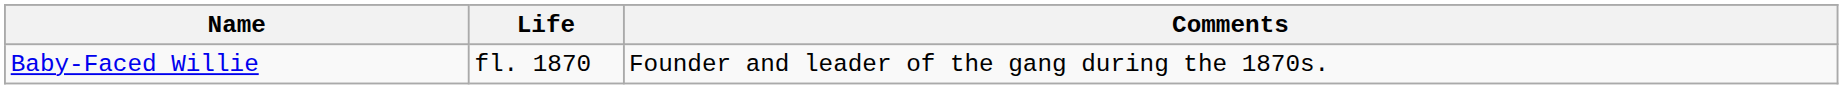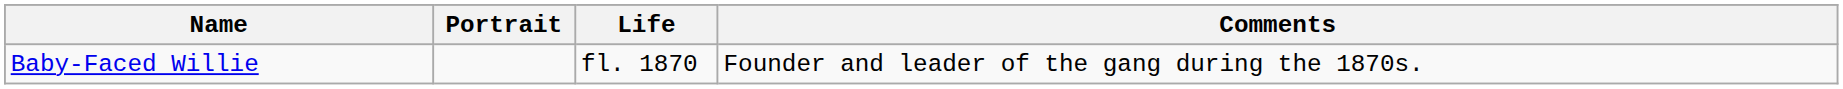+ column: Portrait
